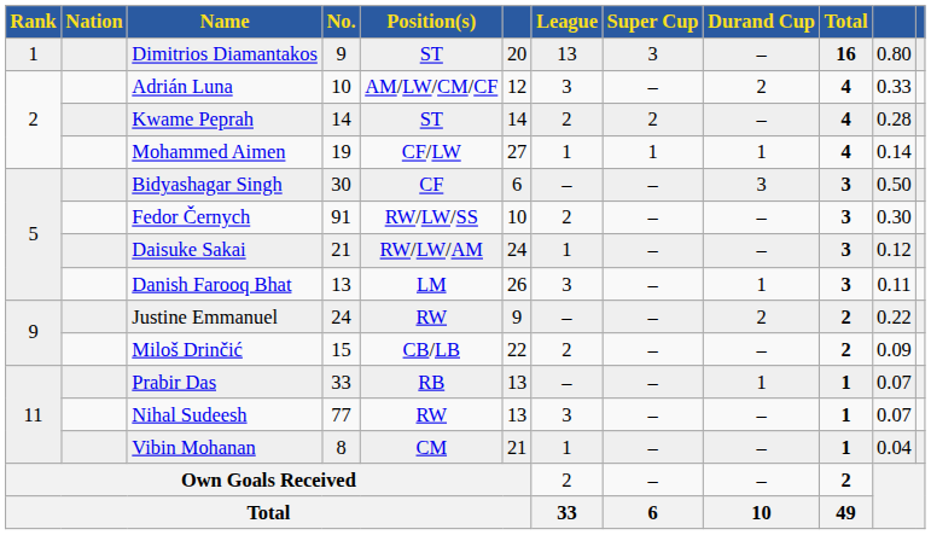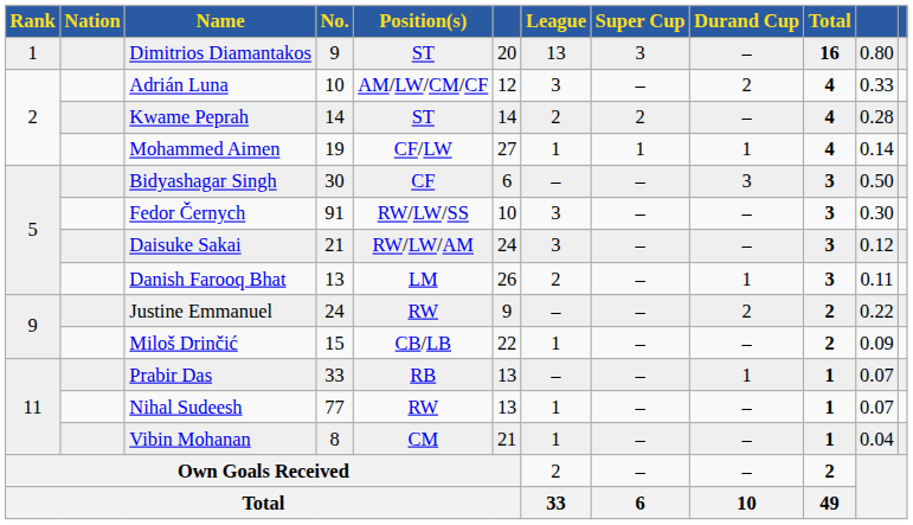Fedor Černych | League: 2 -> 3
Daisuke Sakai | League: 1 -> 3
Danish Farooq Bhat | League: 3 -> 2
Miloš Drinčić | League: 2 -> 1
Nihal Sudeesh | League: 3 -> 1
